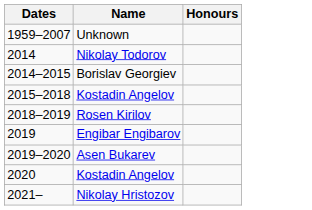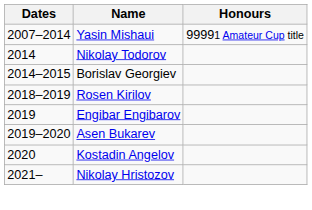- row: 1959–2007 | Unknown
+ row: 2007–2014 | Yasin Mishaui | 99991 Amateur Cup title
- row: 2015–2018 | Kostadin Angelov
